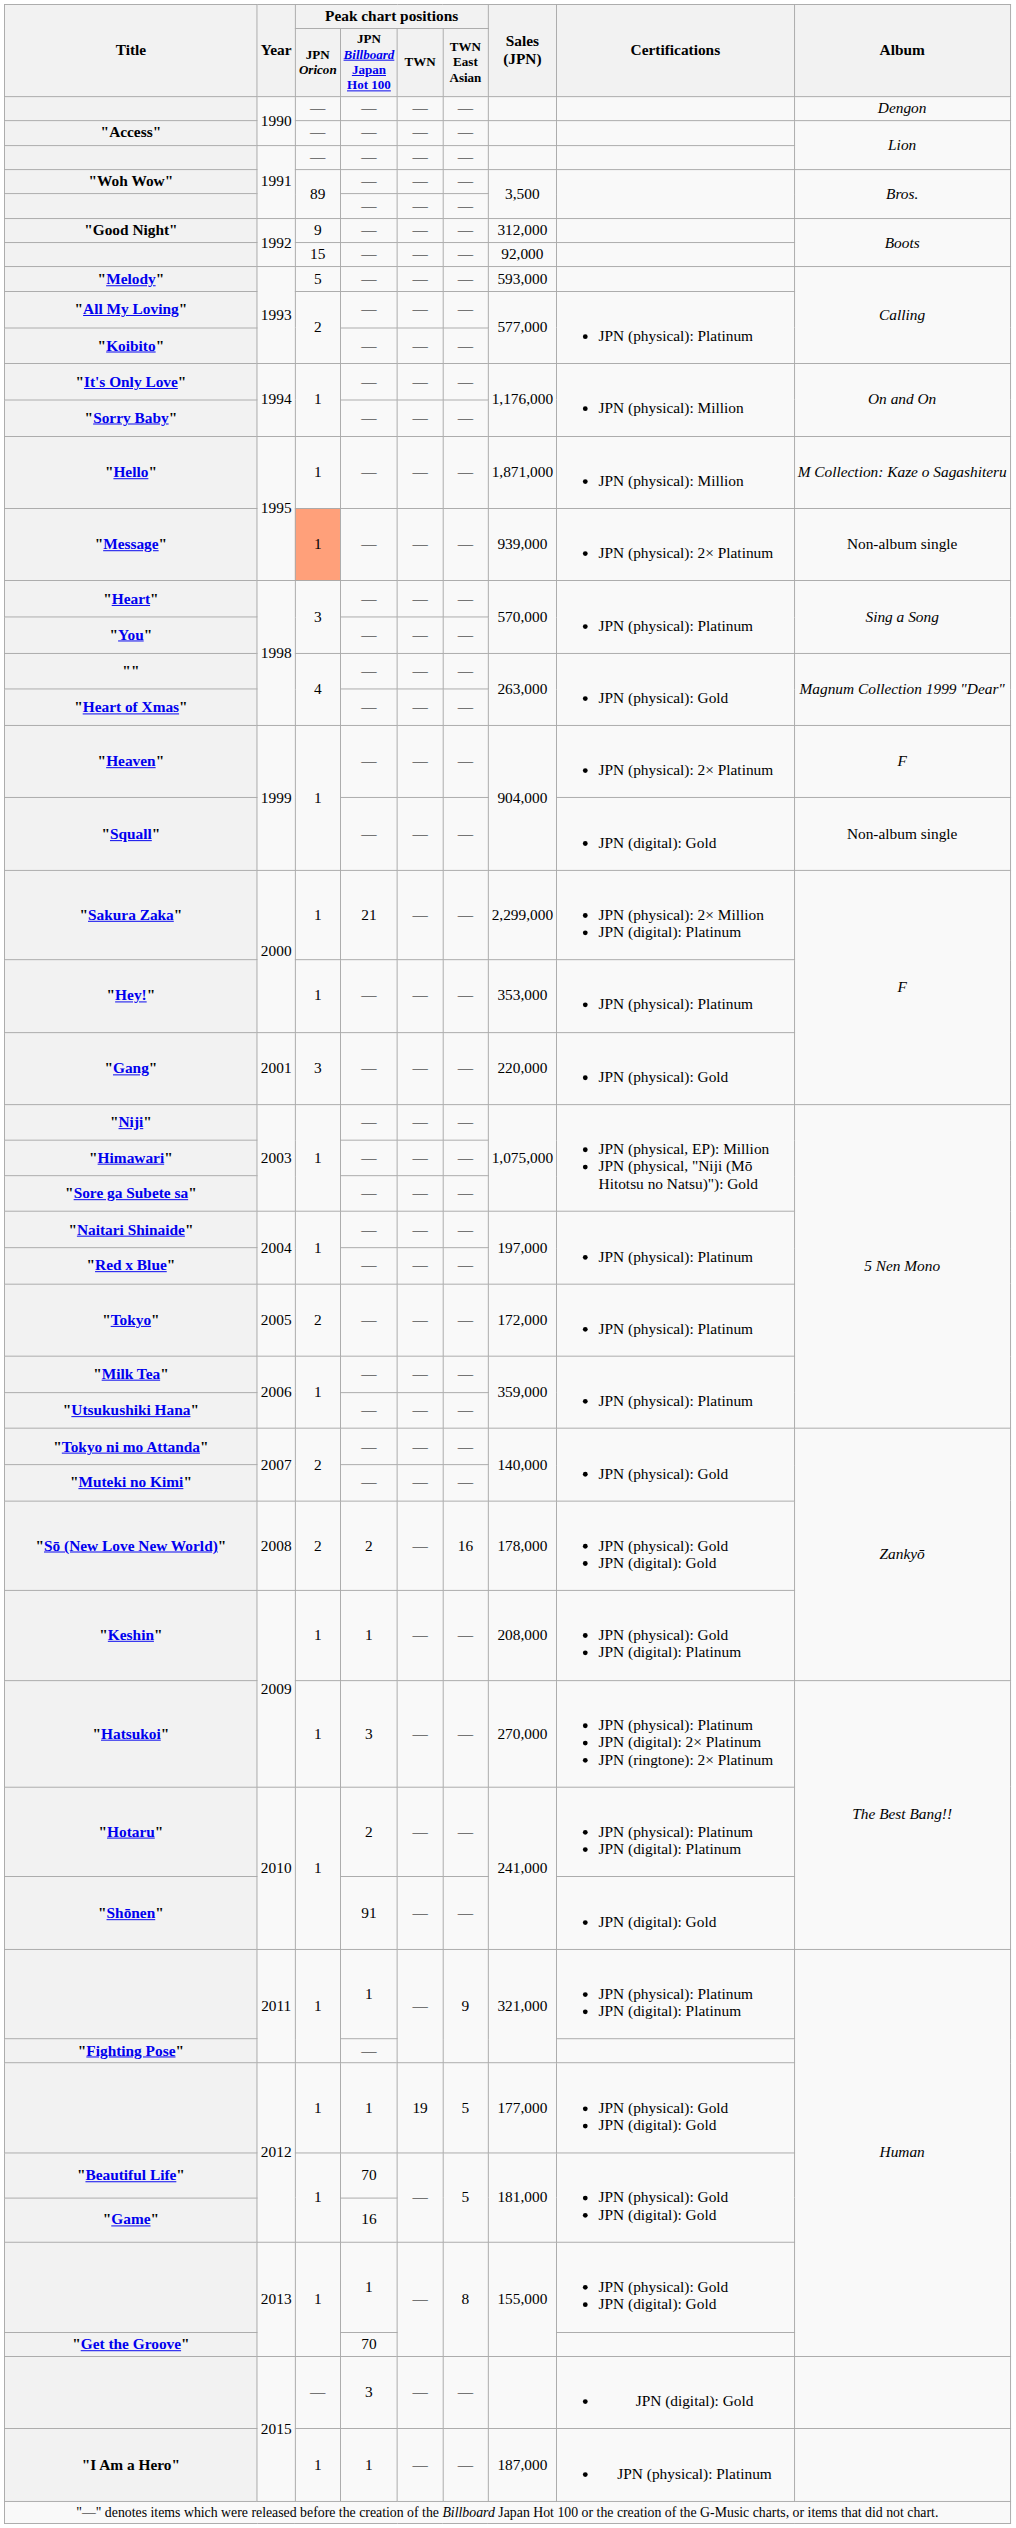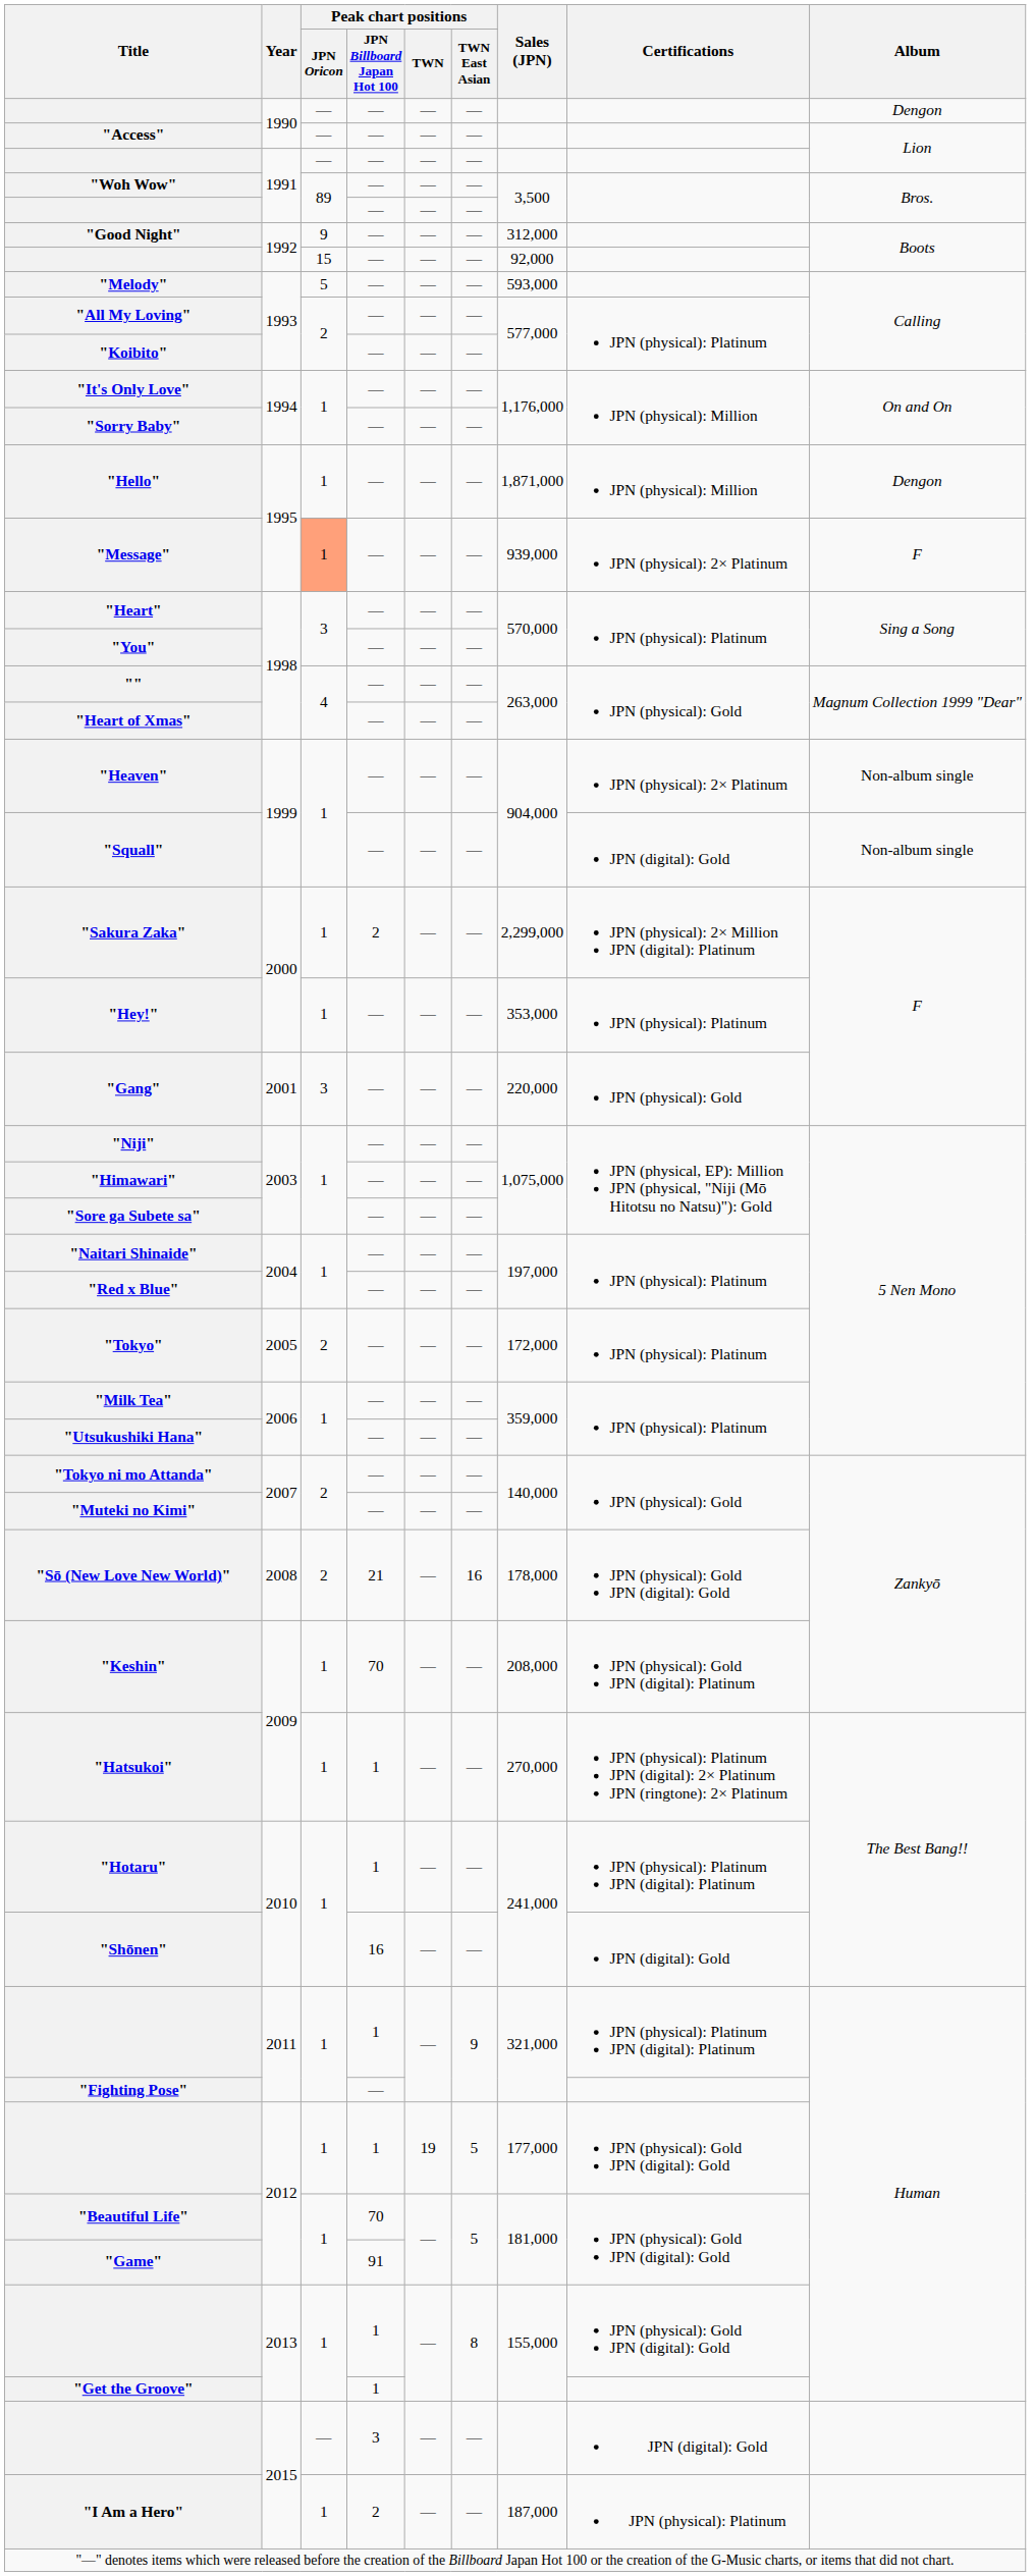"Hello" | Album: M Collection: Kaze o Sagashiteru -> Dengon
"Message" | Album: Non-album single -> F
"Heaven" | Album: F -> Non-album single
"Sakura Zaka" | Peak chart positions / JPN Billboard Japan Hot 100: 21 -> 2
"Sō (New Love New World)" | Peak chart positions / JPN Billboard Japan Hot 100: 2 -> 21
"Keshin" | Peak chart positions / JPN Billboard Japan Hot 100: 1 -> 70
"Hatsukoi" | Peak chart positions / JPN Billboard Japan Hot 100: 3 -> 1
"Hotaru" | Peak chart positions / JPN Billboard Japan Hot 100: 2 -> 1
"Shōnen" | Peak chart positions / JPN Billboard Japan Hot 100: 91 -> 16
"Game" | Peak chart positions / JPN Billboard Japan Hot 100: 16 -> 91
"Get the Groove" | Peak chart positions / JPN Billboard Japan Hot 100: 70 -> 1
"I Am a Hero" | Peak chart positions / JPN Billboard Japan Hot 100: 1 -> 2
